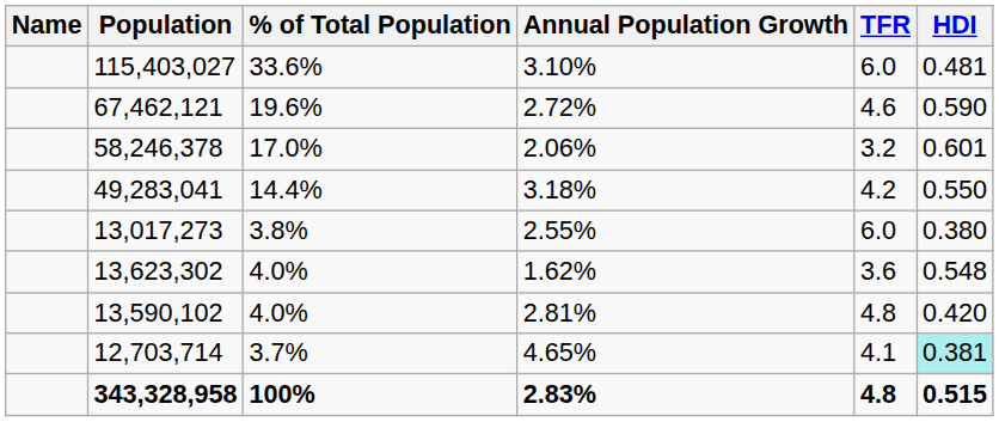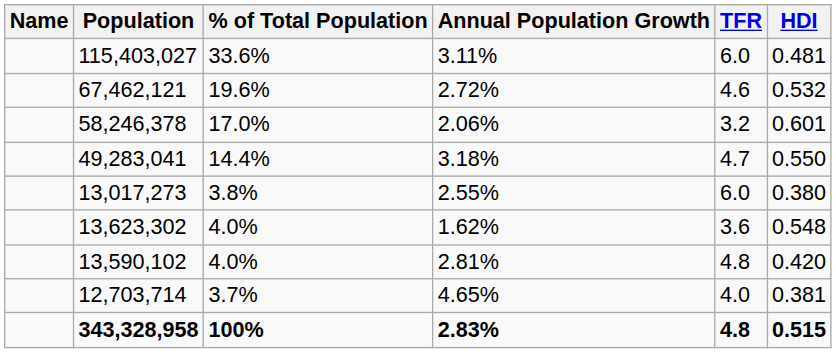115,403,027 | Annual Population Growth: 3.10% -> 3.11%
67,462,121 | HDI: 0.590 -> 0.532
49,283,041 | TFR: 4.2 -> 4.7
12,703,714 | TFR: 4.1 -> 4.0
12,703,714 | HDI: paleturquoise background -> no background
